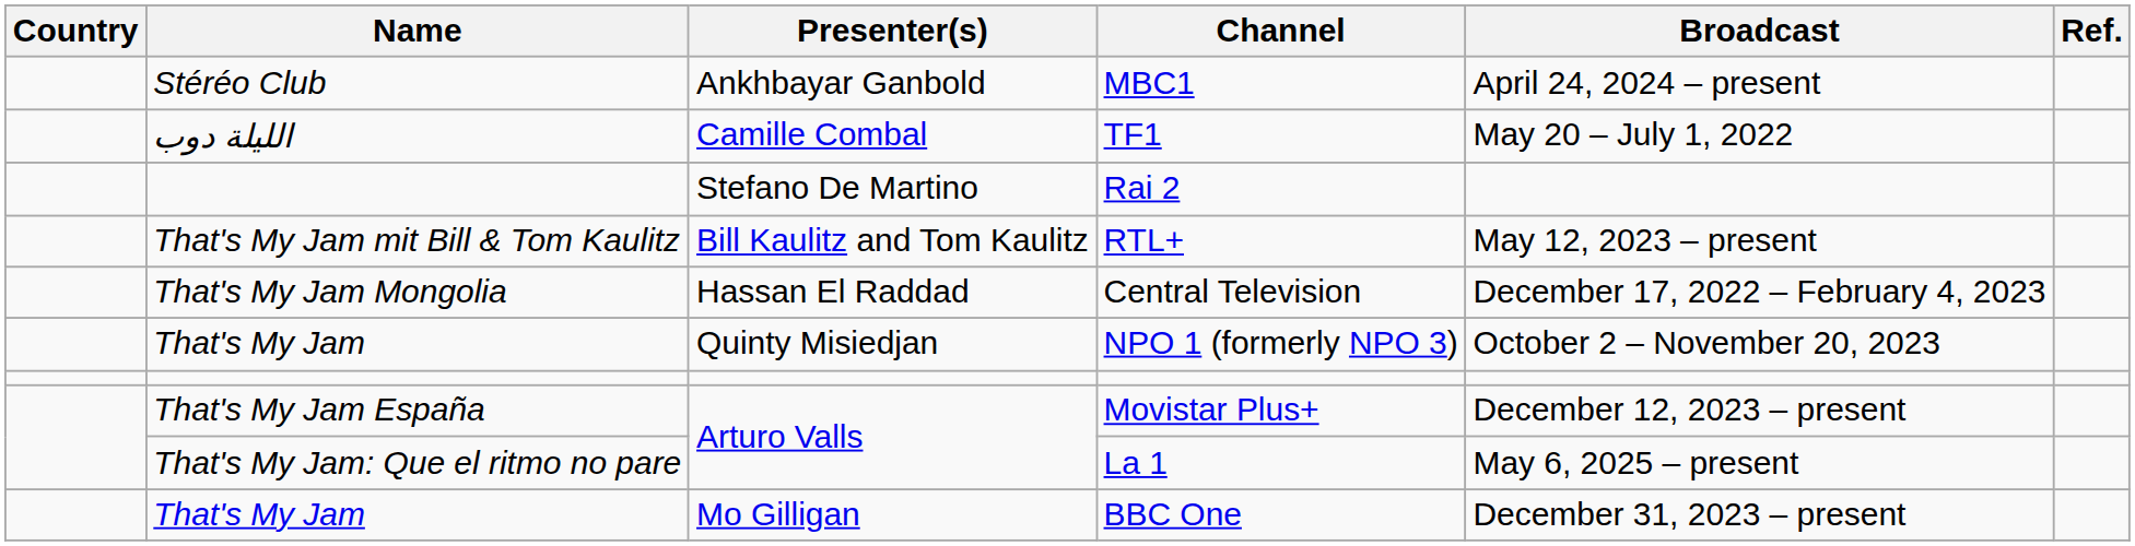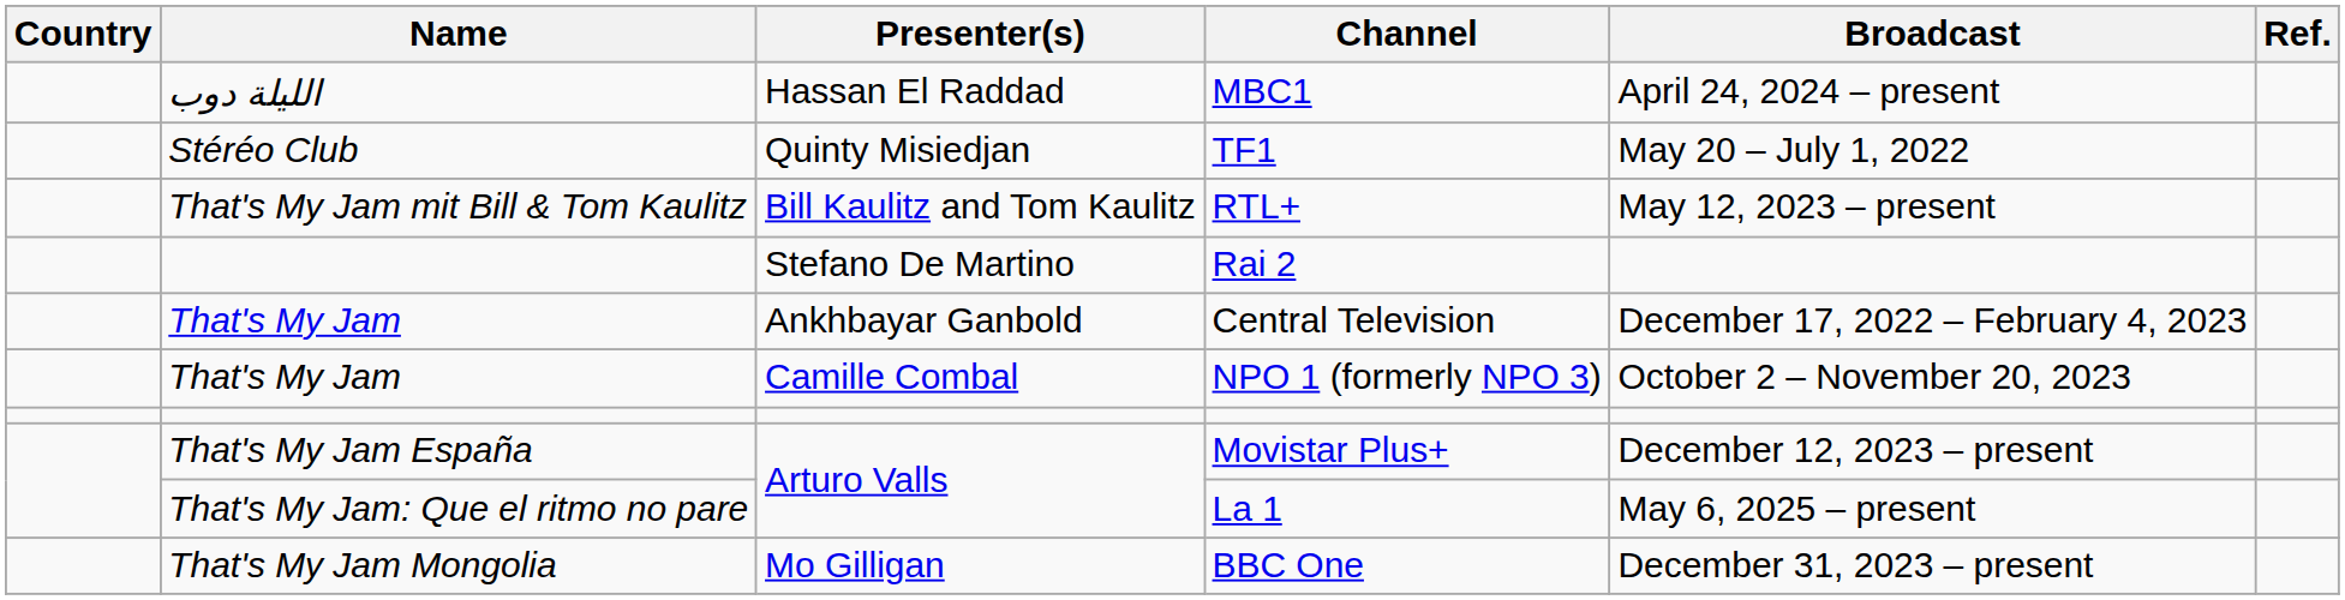MBC1 | Name: Stéréo Club -> الليلة دوب
MBC1 | Presenter(s): Ankhbayar Ganbold -> Hassan El Raddad
TF1 | Name: الليلة دوب -> Stéréo Club
TF1 | Presenter(s): Camille Combal -> Quinty Misiedjan
rows swapped: RTL+ <-> Rai 2
Central Television | Name: That's My Jam Mongolia -> That's My Jam
Central Television | Presenter(s): Hassan El Raddad -> Ankhbayar Ganbold
NPO 1 (formerly NPO 3) | Presenter(s): Quinty Misiedjan -> Camille Combal
BBC One | Name: That's My Jam -> That's My Jam Mongolia
